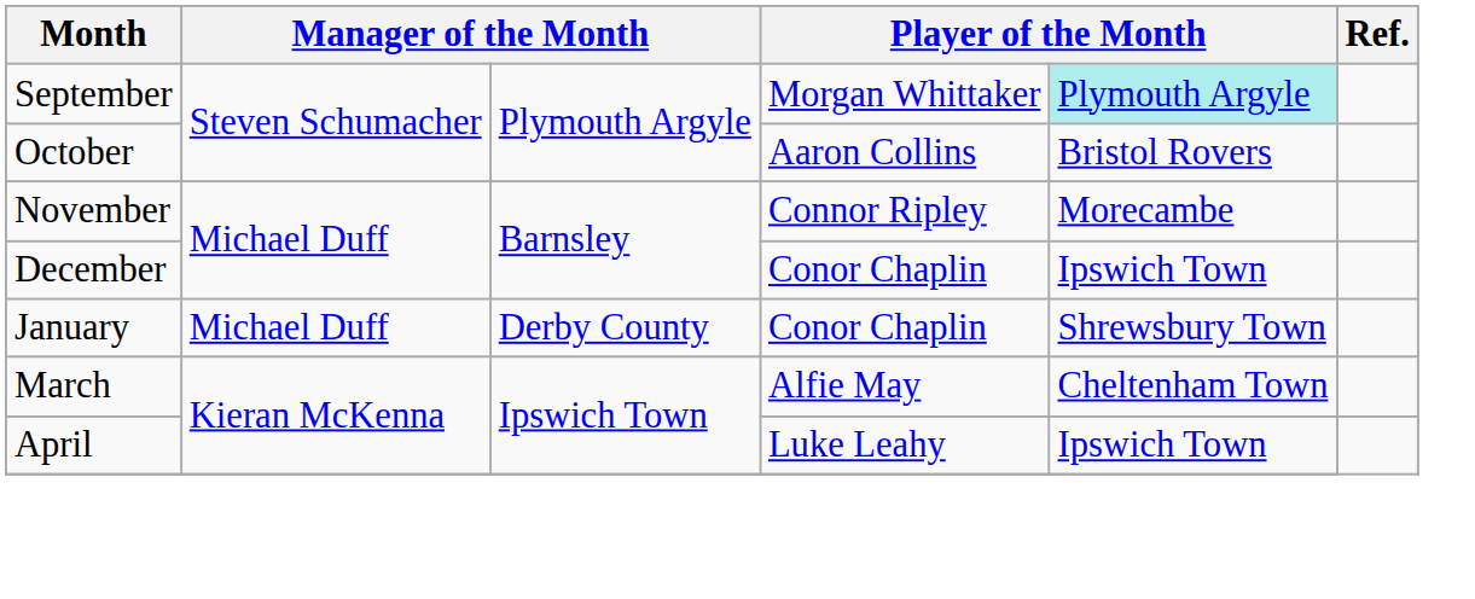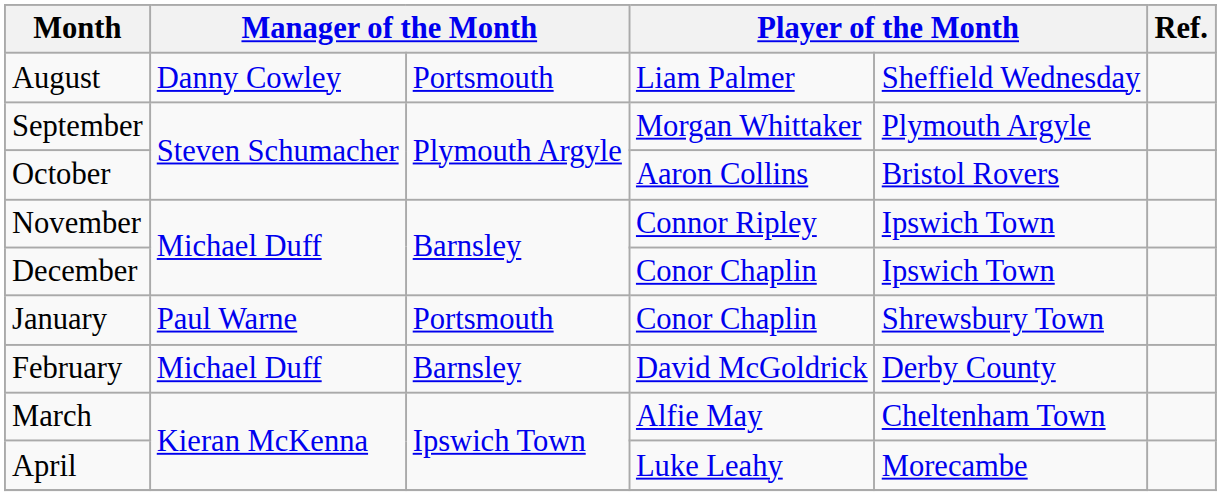+ row: August | Danny Cowley | Portsmouth | Liam Palmer | Sheffield Wednesday
September | column 5: paleturquoise background -> no background
November | column 5: Morecambe -> Ipswich Town
January | column 2: Michael Duff -> Paul Warne
January | column 3: Derby County -> Portsmouth
+ row: February | Michael Duff | Barnsley | David McGoldrick | Derby County
April | column 5: Ipswich Town -> Morecambe
